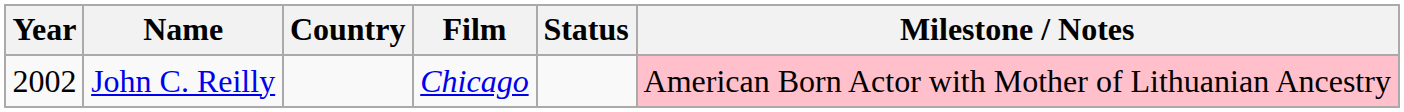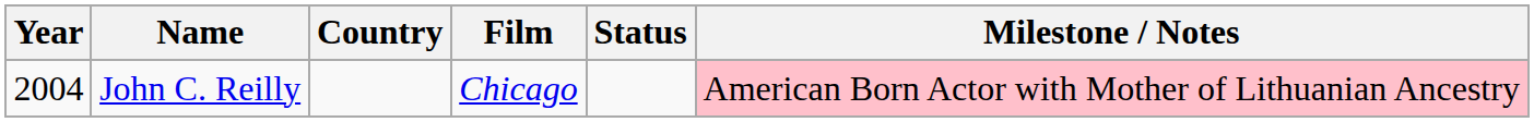John C. Reilly | Year: 2002 -> 2004
